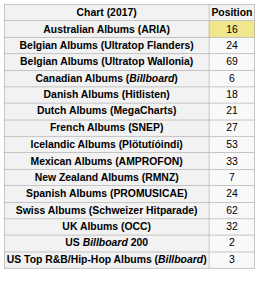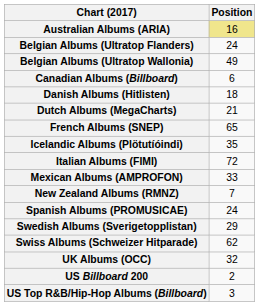Belgian Albums (Ultratop Wallonia) | Position: 69 -> 49
French Albums (SNEP) | Position: 27 -> 65
Icelandic Albums (Plötutíóindi) | Position: 53 -> 35
+ row: Italian Albums (FIMI) | 72
+ row: Swedish Albums (Sverigetopplistan) | 29
